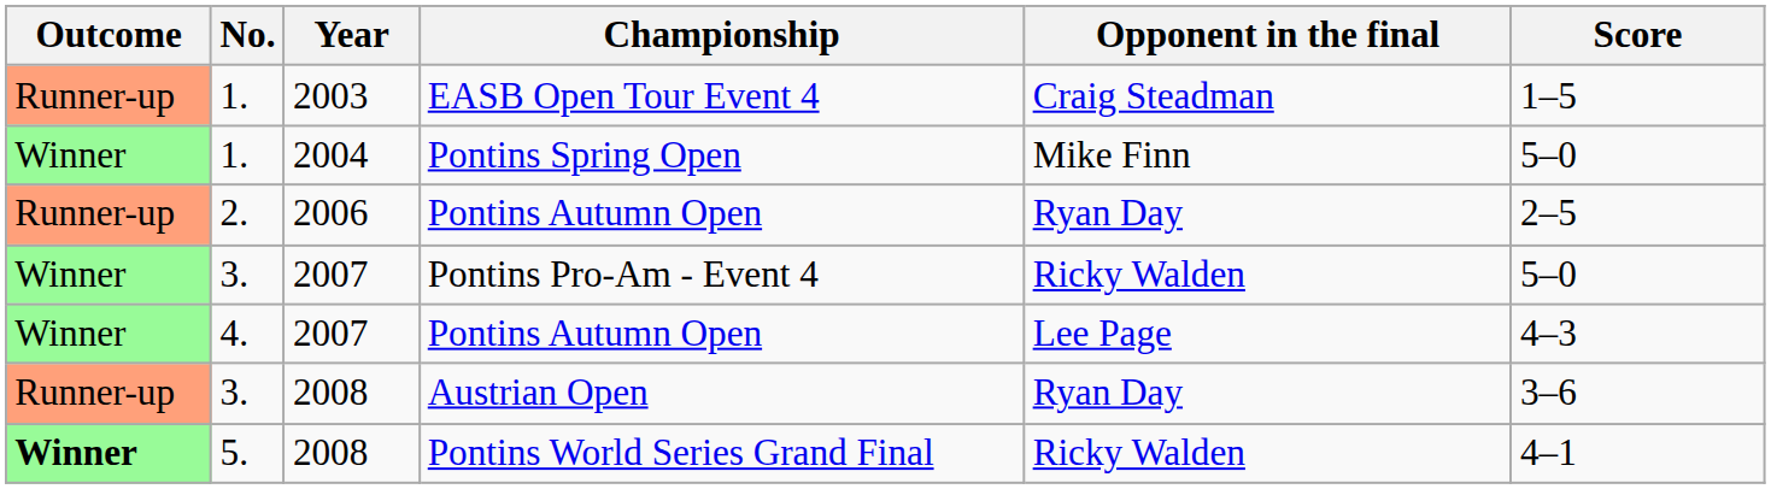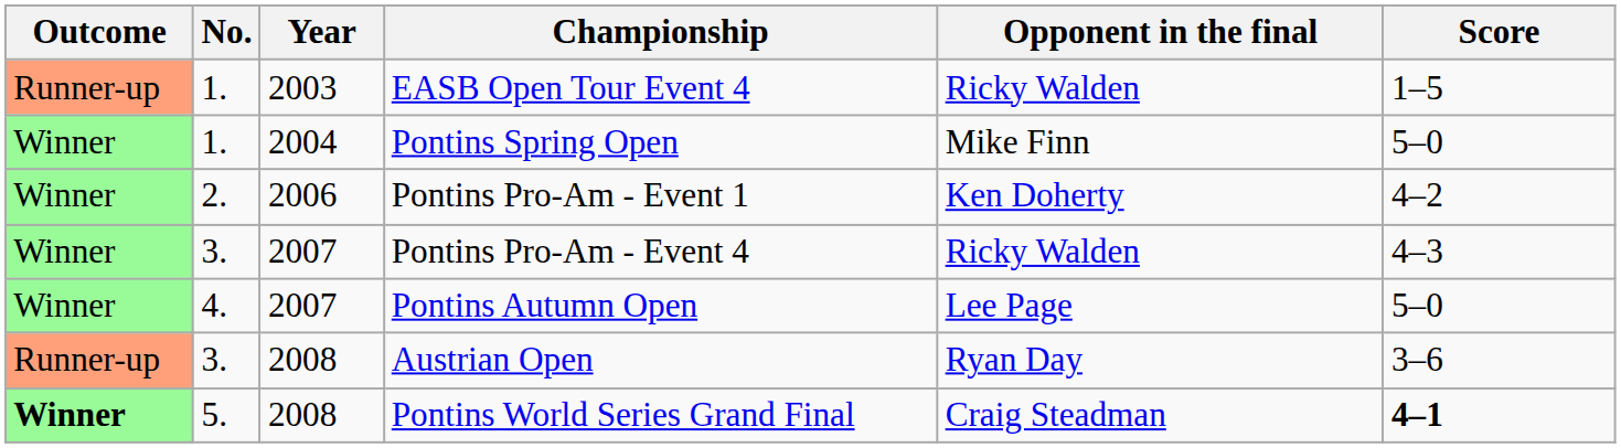EASB Open Tour Event 4 | Opponent in the final: Craig Steadman -> Ricky Walden
+ row: Winner | 2. | 2006 | Pontins Pro-Am - Event 1 | Ken Doherty | 4–2
- row: Runner-up | 2. | 2006 | Pontins Autumn Open | Ryan Day | 2–5
Pontins Pro-Am - Event 4 | Score: 5–0 -> 4–3
4. / Pontins Autumn Open | Score: 4–3 -> 5–0
Pontins World Series Grand Final | Opponent in the final: Ricky Walden -> Craig Steadman
Pontins World Series Grand Final | Score: normal -> bold
